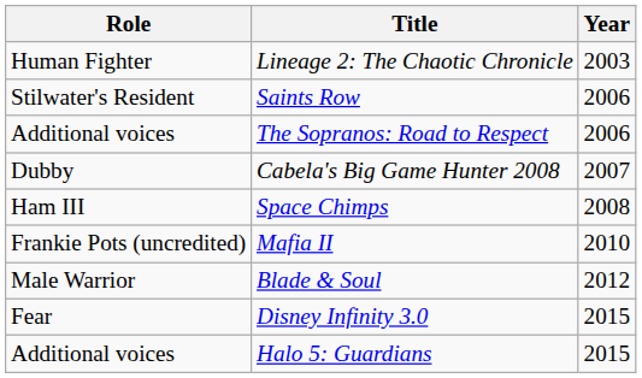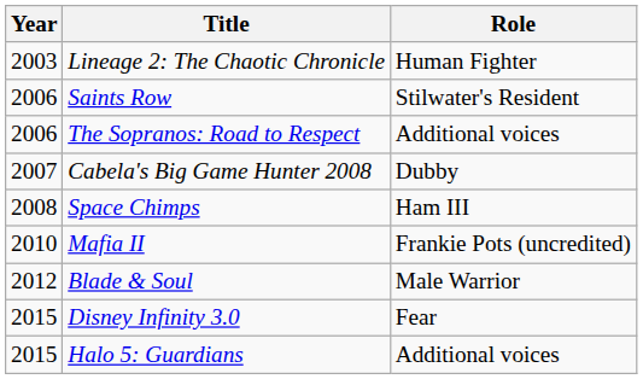columns swapped: Year <-> Role
